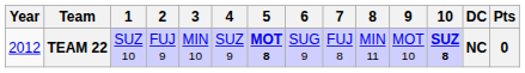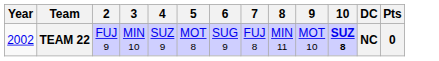- column: 1 | SUZ 10
TEAM 22 | Year: 2012 -> 2002
TEAM 22 | 5: bold -> normal
